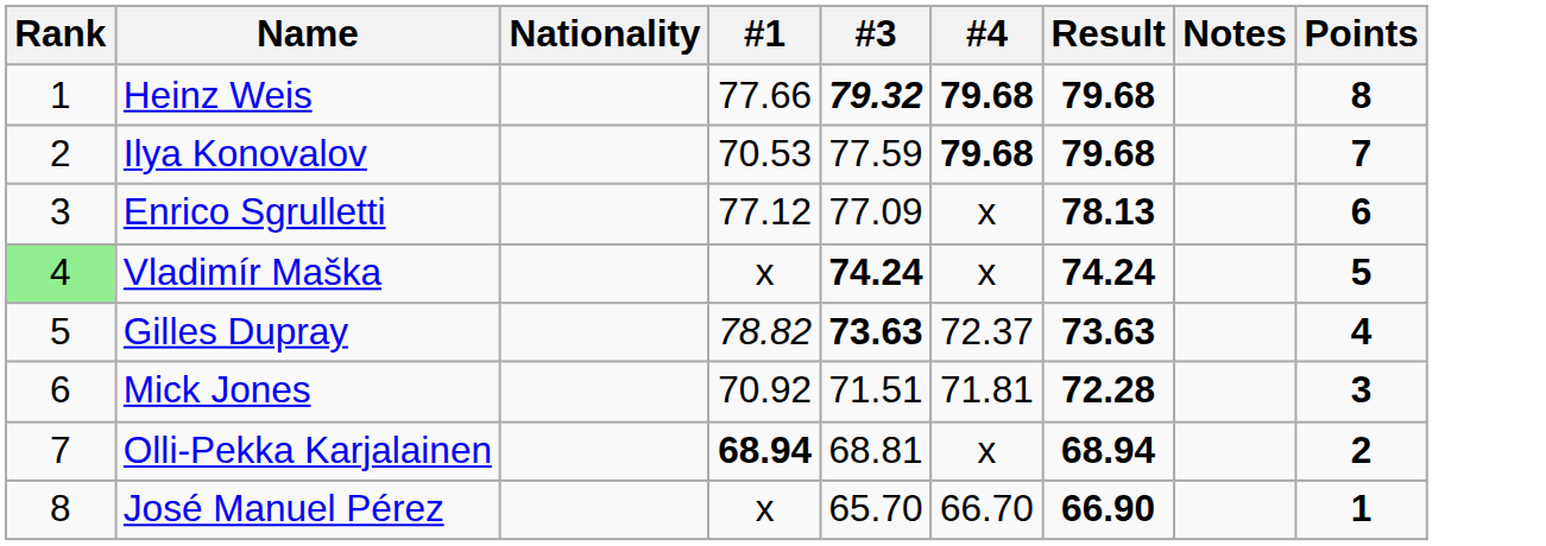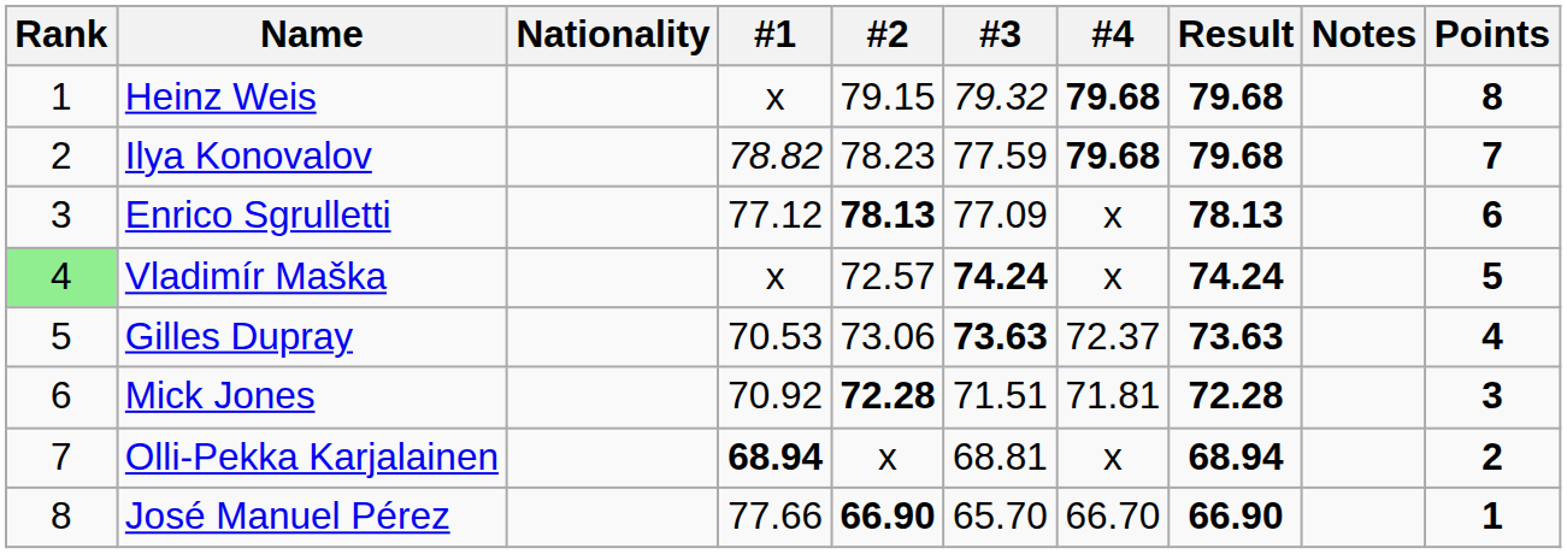+ column: #2 | 79.15 | 78.23 | 78.13 | 72.57 | 73.06 | 72.28 | x | 66.90
Heinz Weis | #1: 77.66 -> x
Heinz Weis | #3: bold -> normal
Ilya Konovalov | #1: 70.53 -> 78.82
Gilles Dupray | #1: 78.82 -> 70.53
José Manuel Pérez | #1: x -> 77.66
